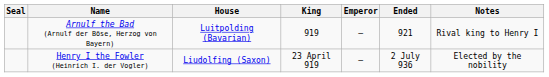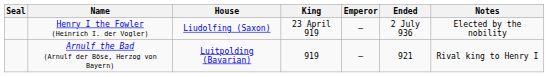rows swapped: Henry I the Fowler (Heinrich I. der Vogler) <-> Arnulf the Bad (Arnulf der Böse, Herzog von Bayern)
